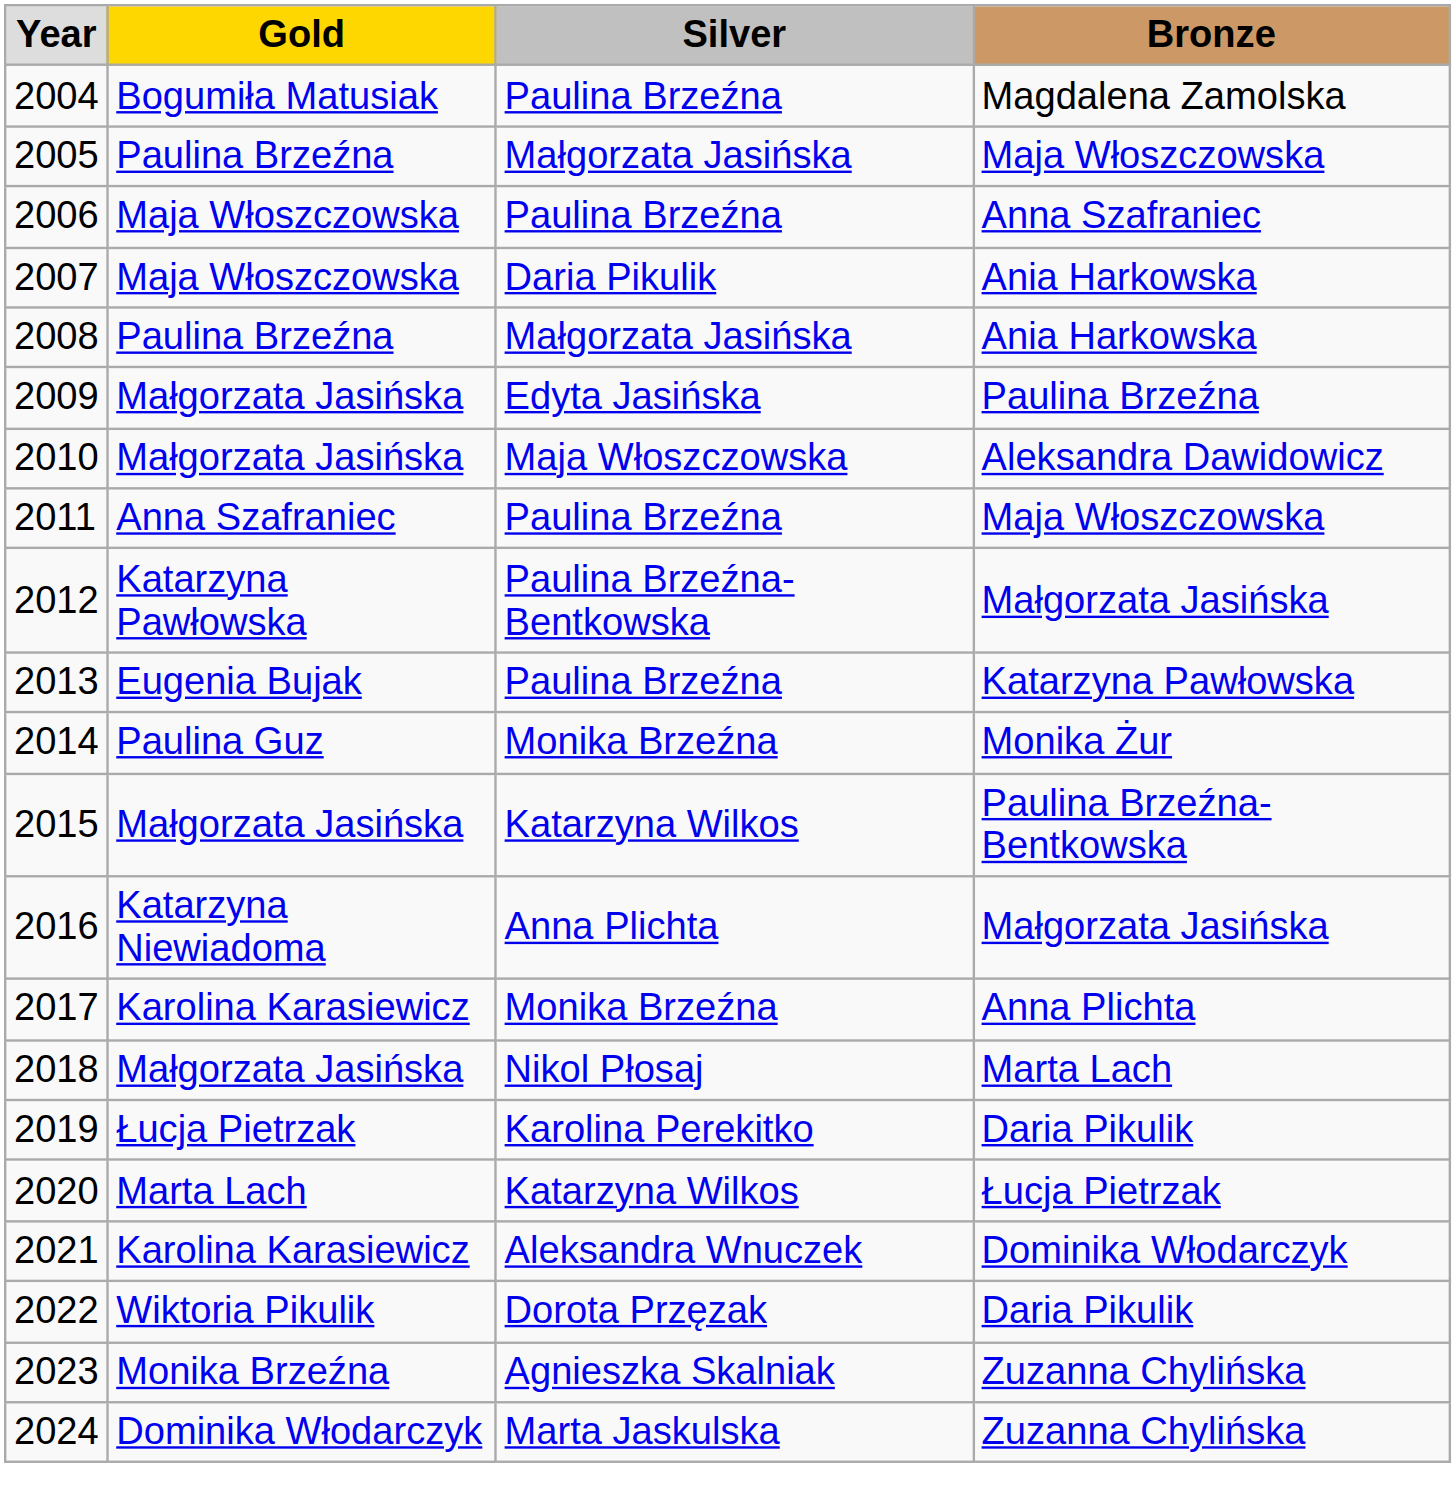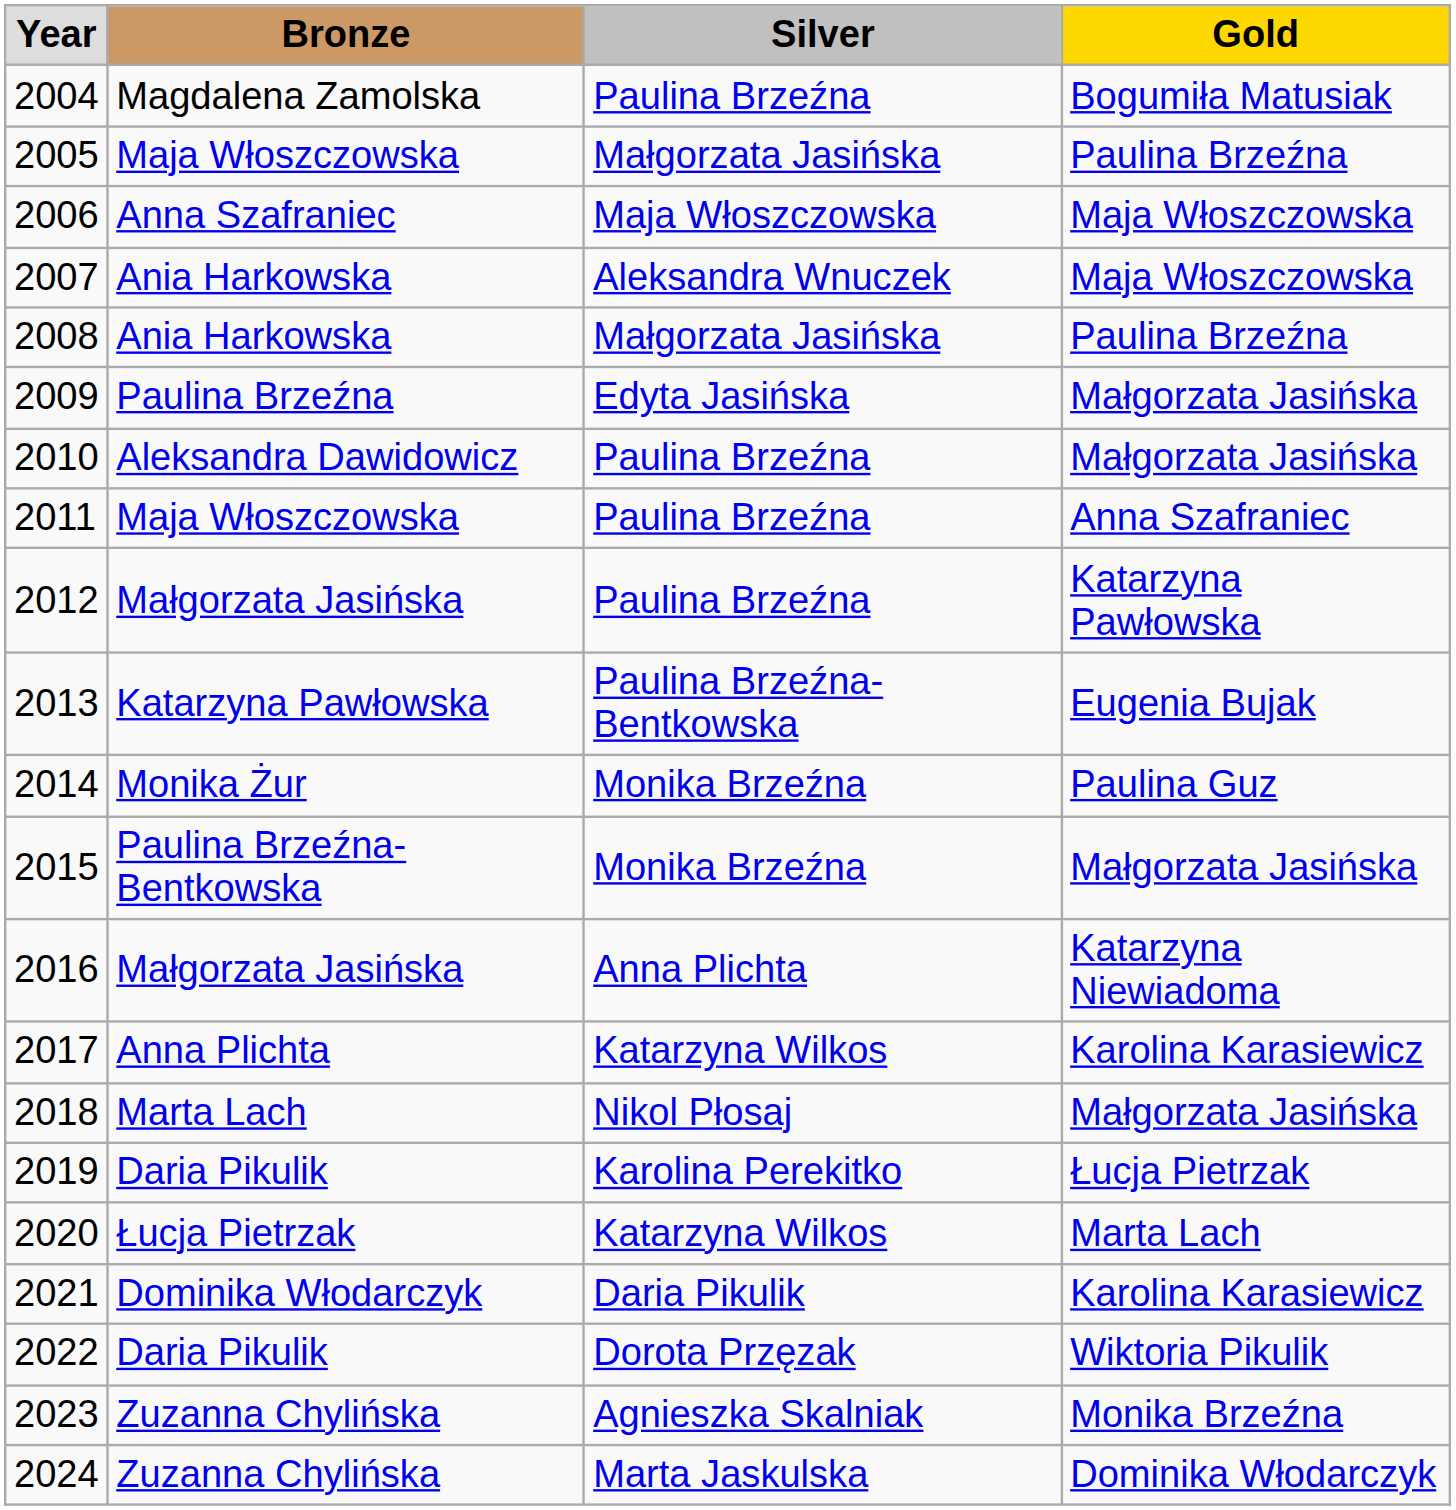columns swapped: Gold <-> Bronze
2006 | Silver: Paulina Brzeźna -> Maja Włoszczowska
2007 | Silver: Daria Pikulik -> Aleksandra Wnuczek
2010 | Silver: Maja Włoszczowska -> Paulina Brzeźna
2012 | Silver: Paulina Brzeźna-Bentkowska -> Paulina Brzeźna
2013 | Silver: Paulina Brzeźna -> Paulina Brzeźna-Bentkowska
2015 | Silver: Katarzyna Wilkos -> Monika Brzeźna
2017 | Silver: Monika Brzeźna -> Katarzyna Wilkos
2021 | Silver: Aleksandra Wnuczek -> Daria Pikulik
